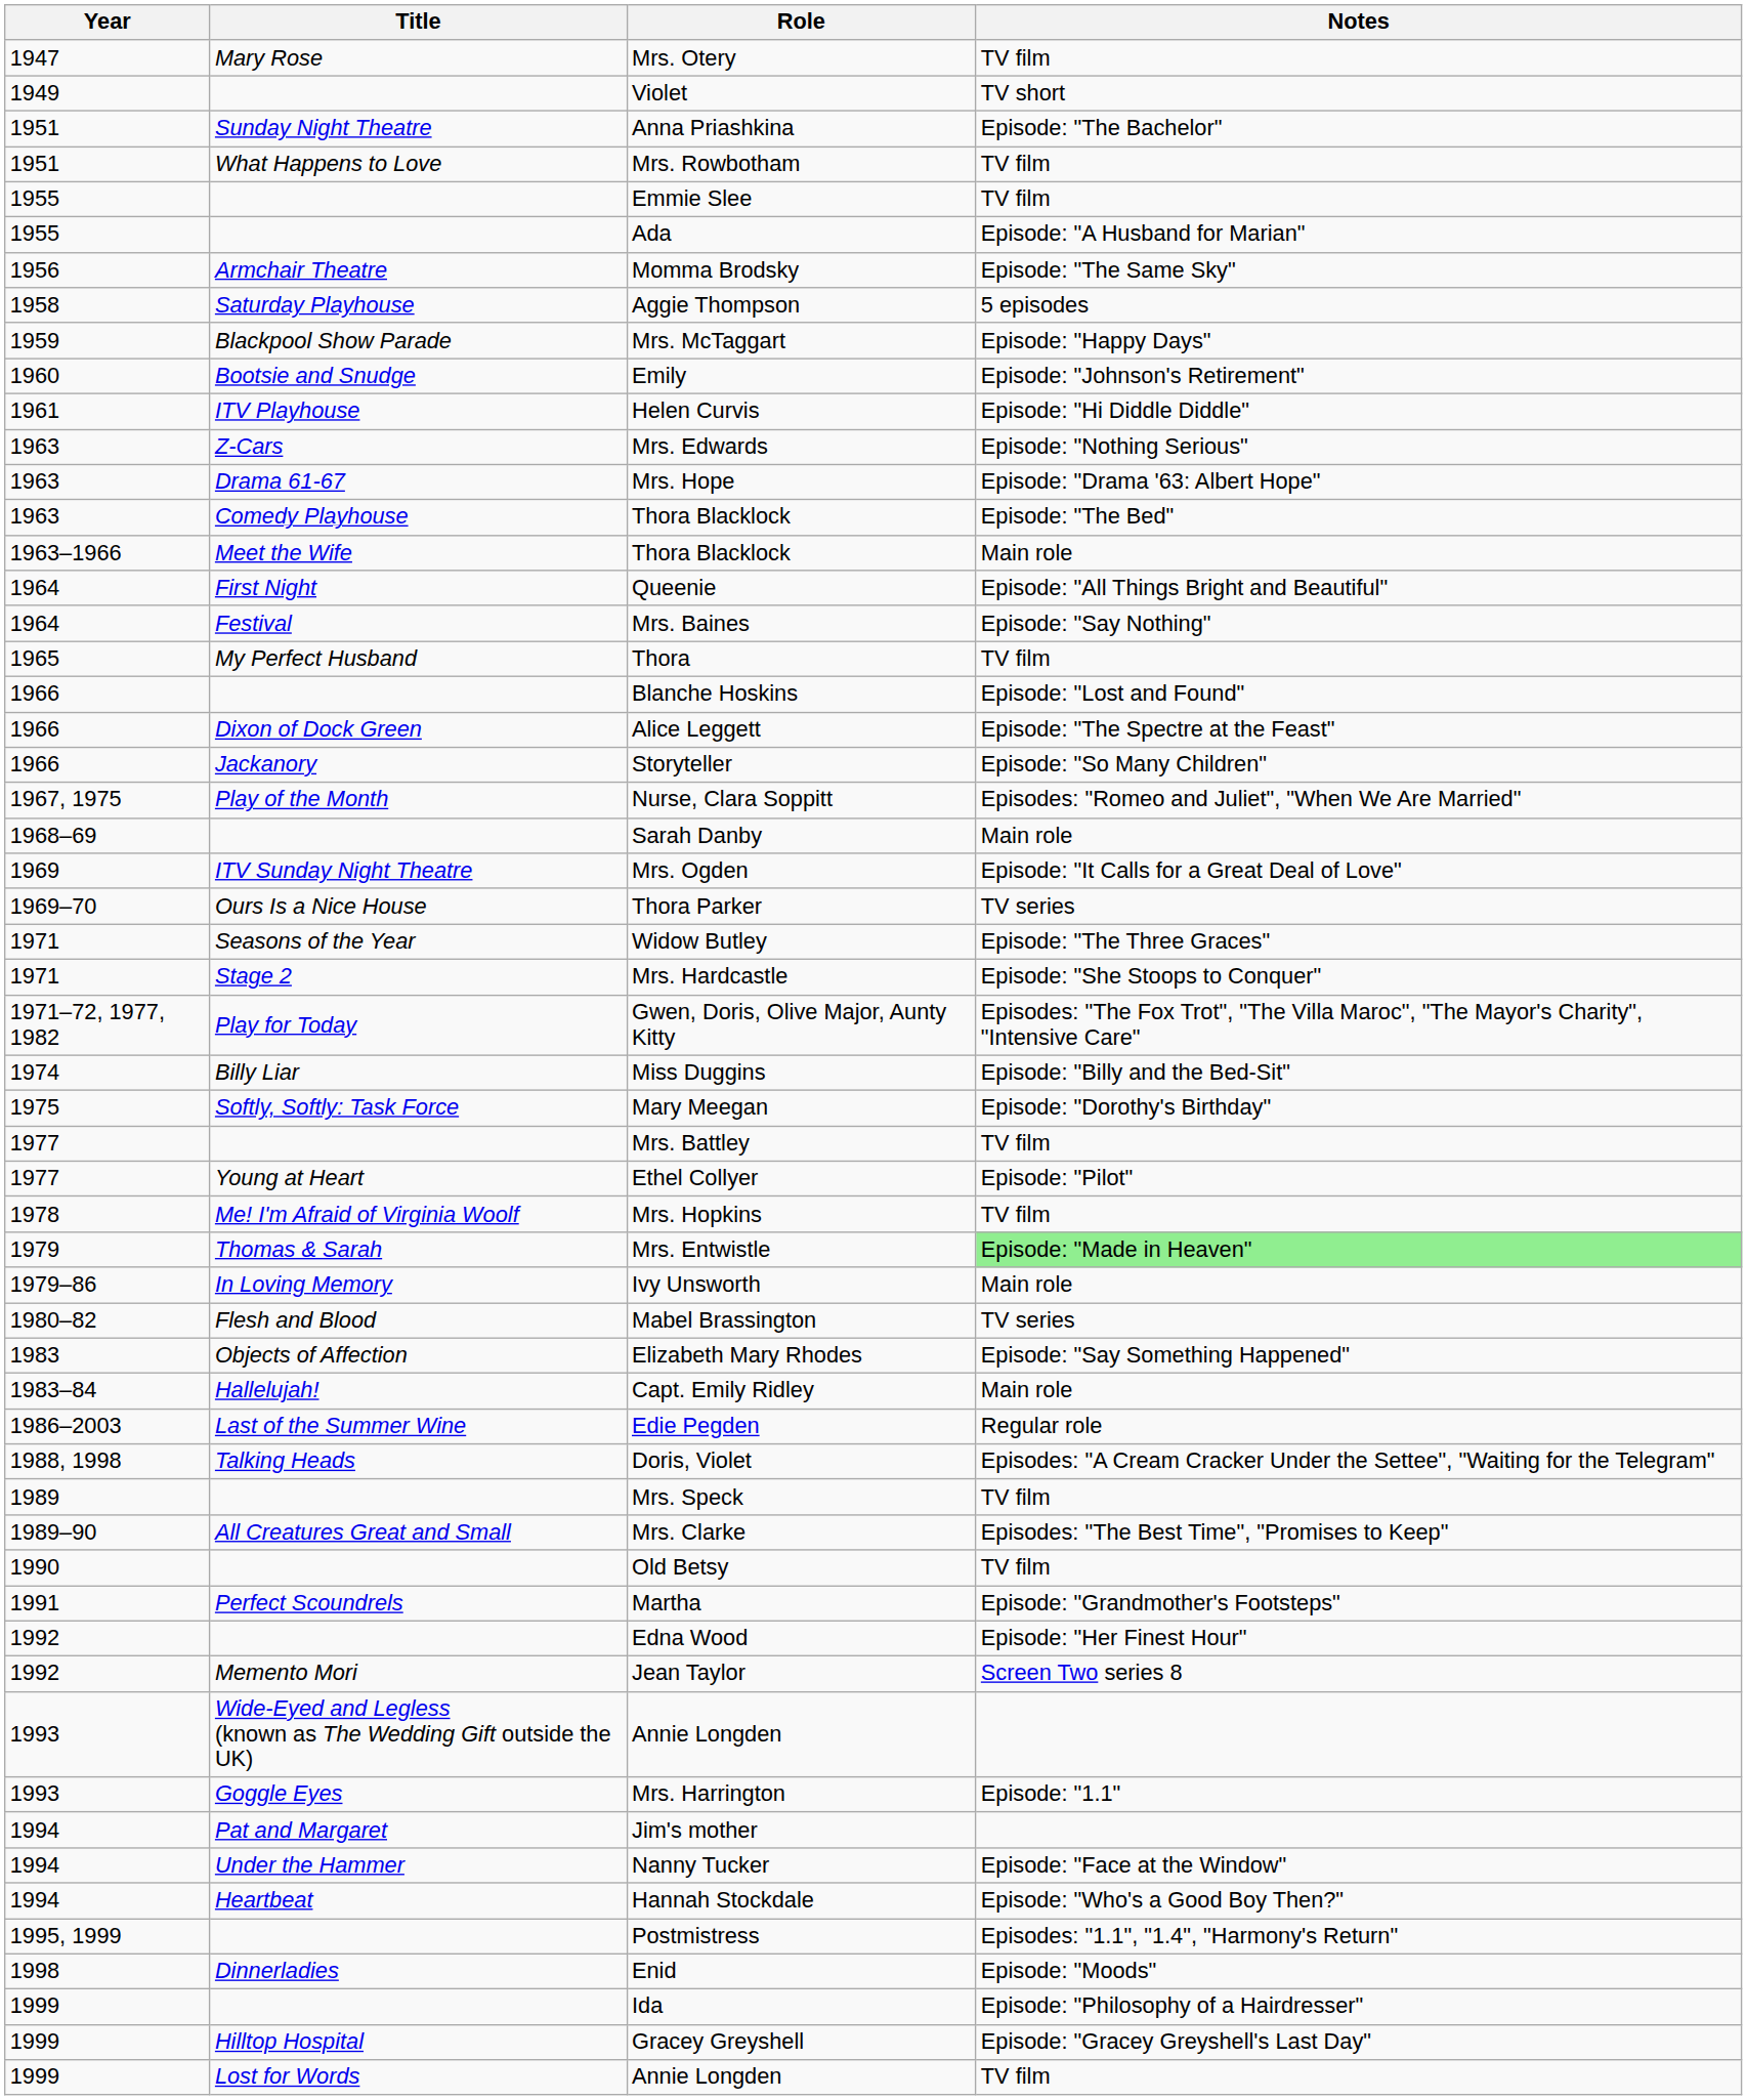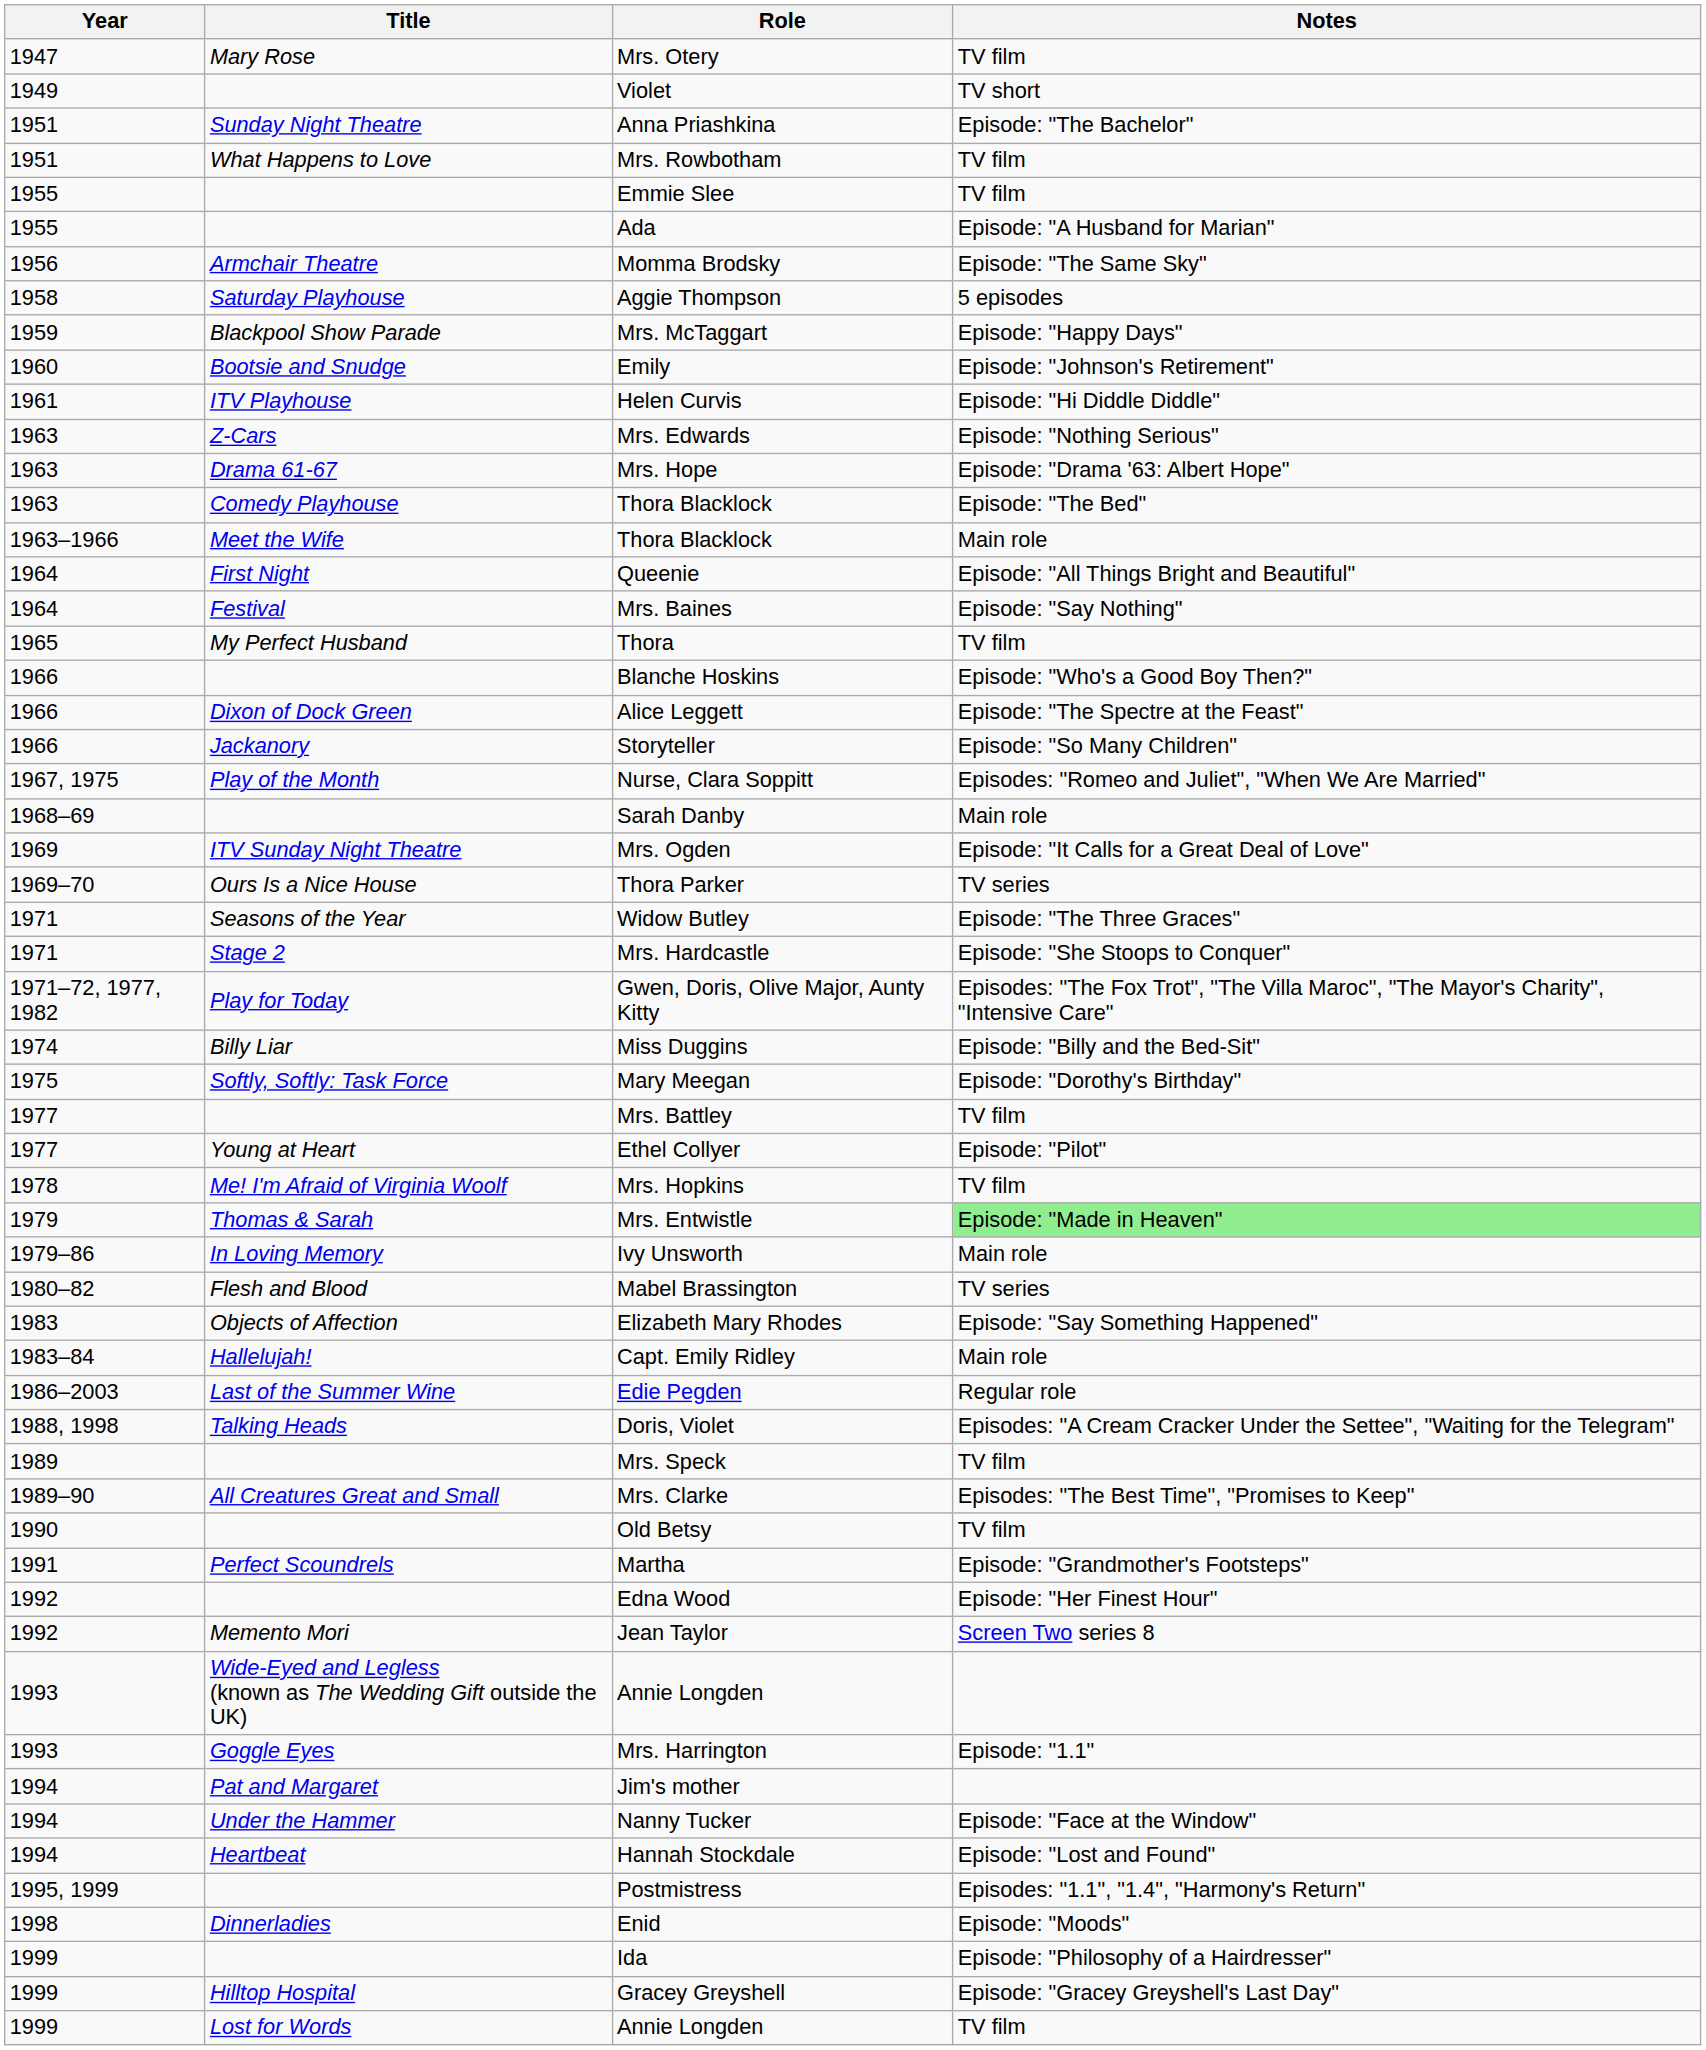Blanche Hoskins | Notes: Episode: "Lost and Found" -> Episode: "Who's a Good Boy Then?"
Hannah Stockdale | Notes: Episode: "Who's a Good Boy Then?" -> Episode: "Lost and Found"
